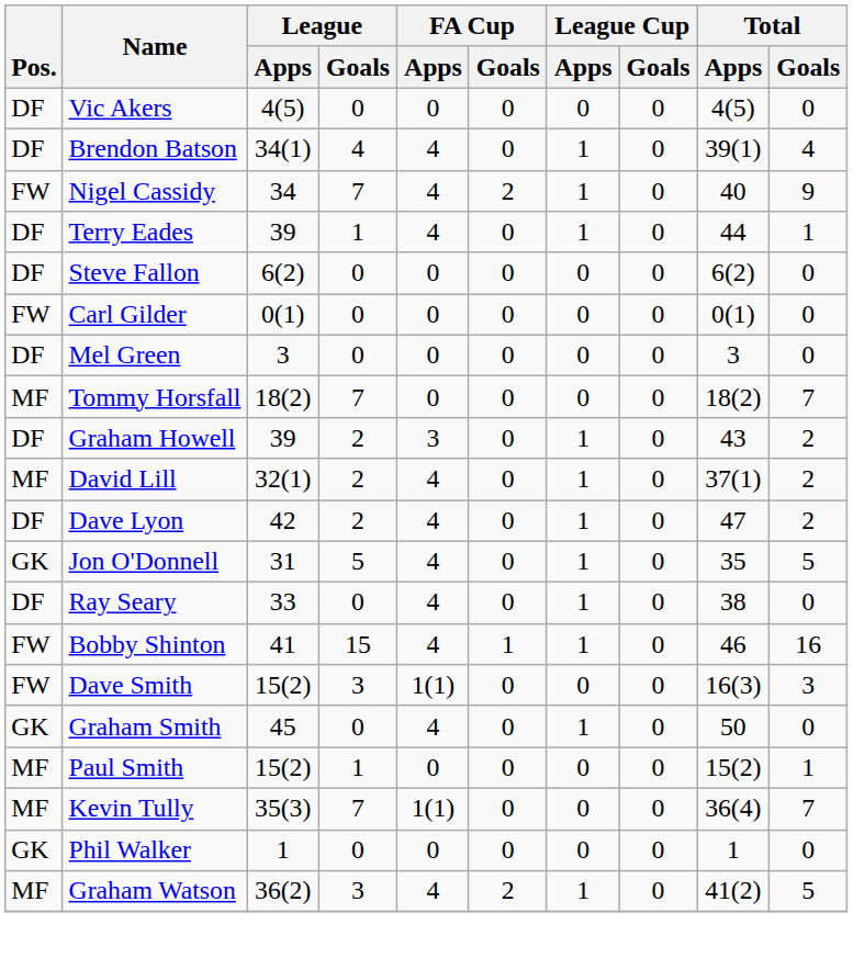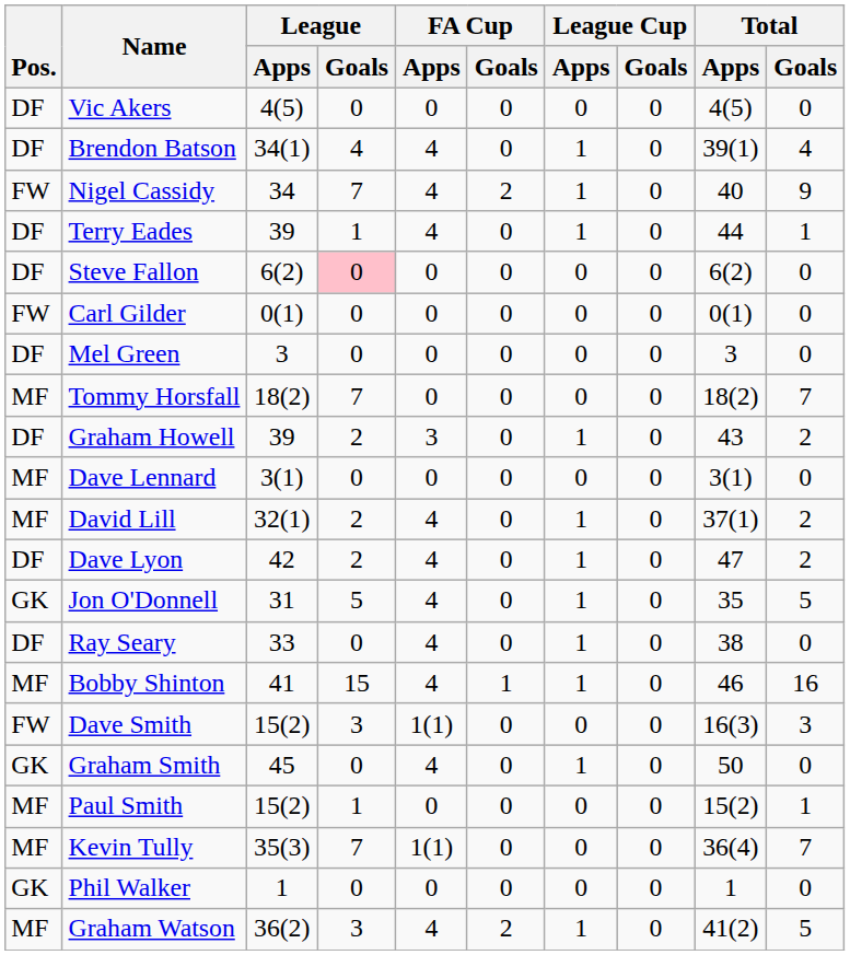Steve Fallon | League / Goals: no background -> pink background
+ row: MF | Dave Lennard | 3(1) | 0 | 0 | 0 | 0 | 0 | 3(1) | 0
Bobby Shinton | Pos.: FW -> MF
